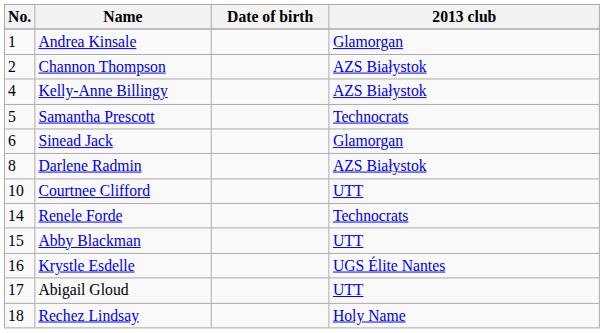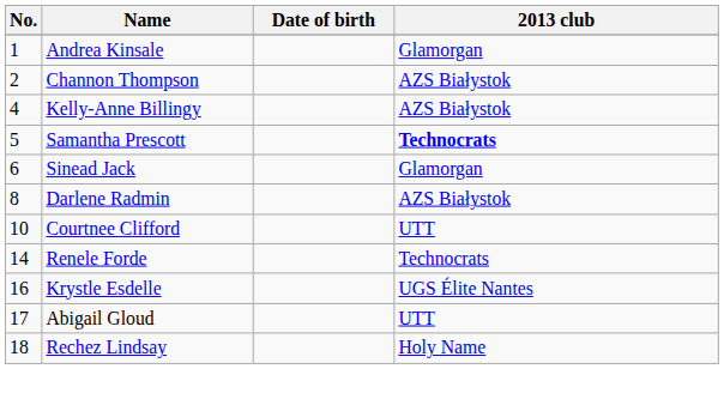Samantha Prescott | 2013 club: normal -> bold
- row: 15 | Abby Blackman | UTT
